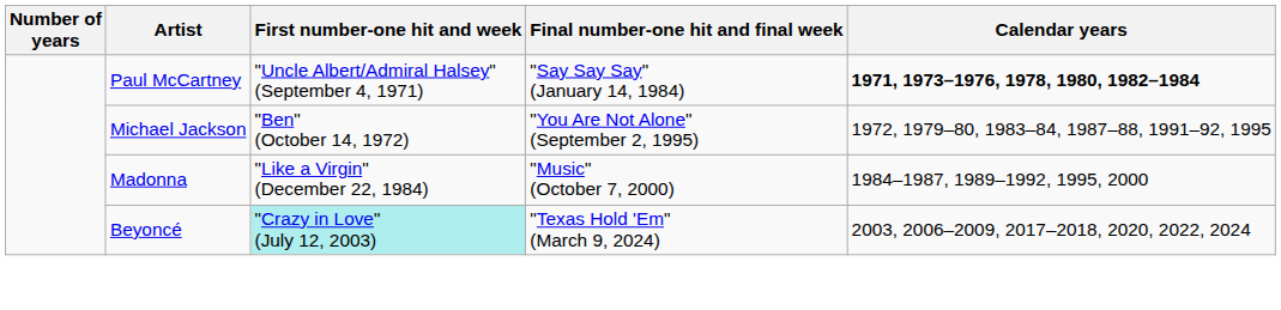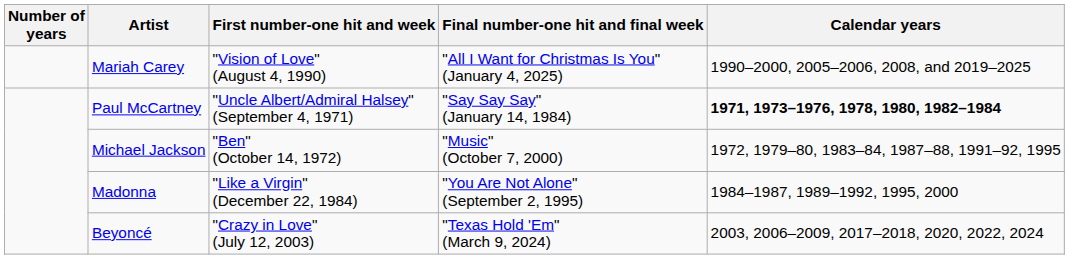+ row: Mariah Carey | "Vision of Love" (August 4, 1990) | "All I Want for Christmas Is You" (January 4, 2025) | 1990–2000, 2005–2006, 2008, and 2019–2025
Michael Jackson | Final number-one hit and final week: "You Are Not Alone" (September 2, 1995) -> "Music" (October 7, 2000)
Madonna | Final number-one hit and final week: "Music" (October 7, 2000) -> "You Are Not Alone" (September 2, 1995)
Beyoncé | First number-one hit and week: paleturquoise background -> no background
